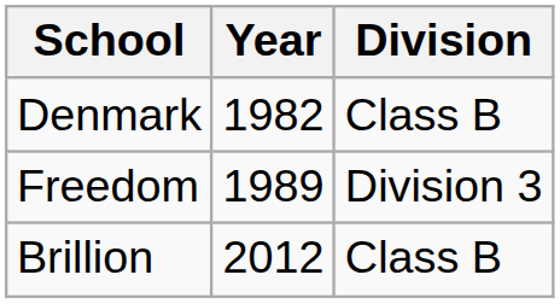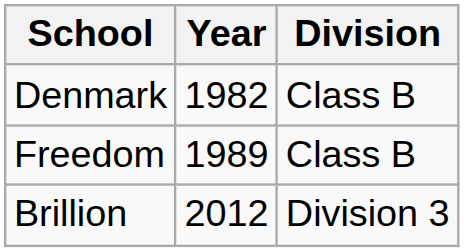Freedom | Division: Division 3 -> Class B
Brillion | Division: Class B -> Division 3
